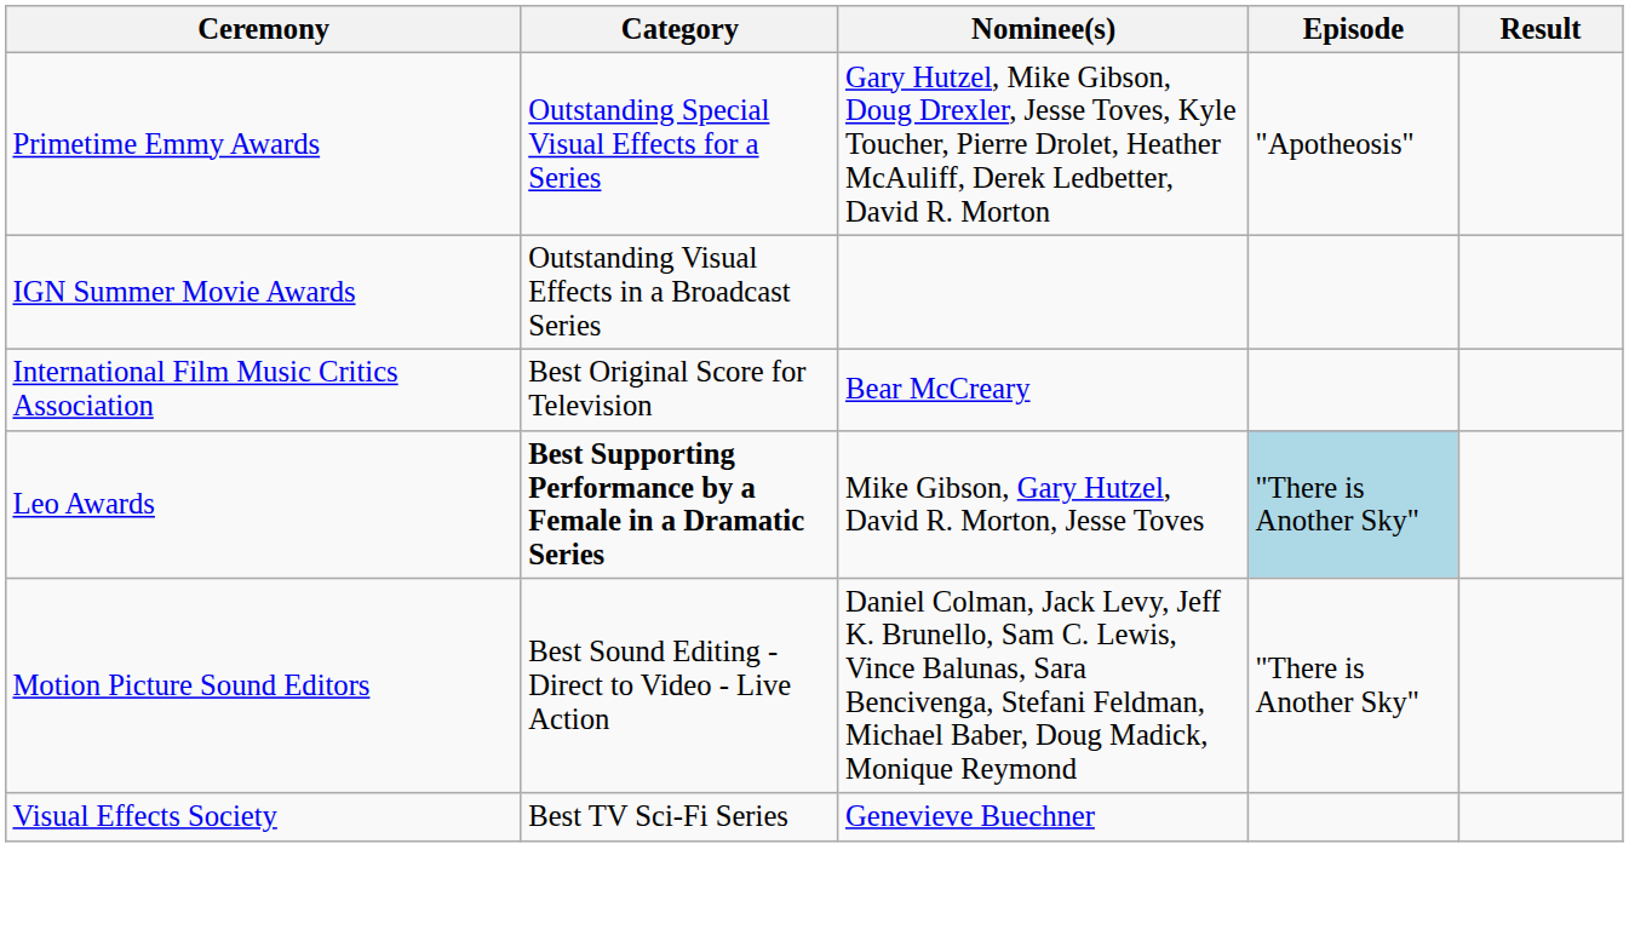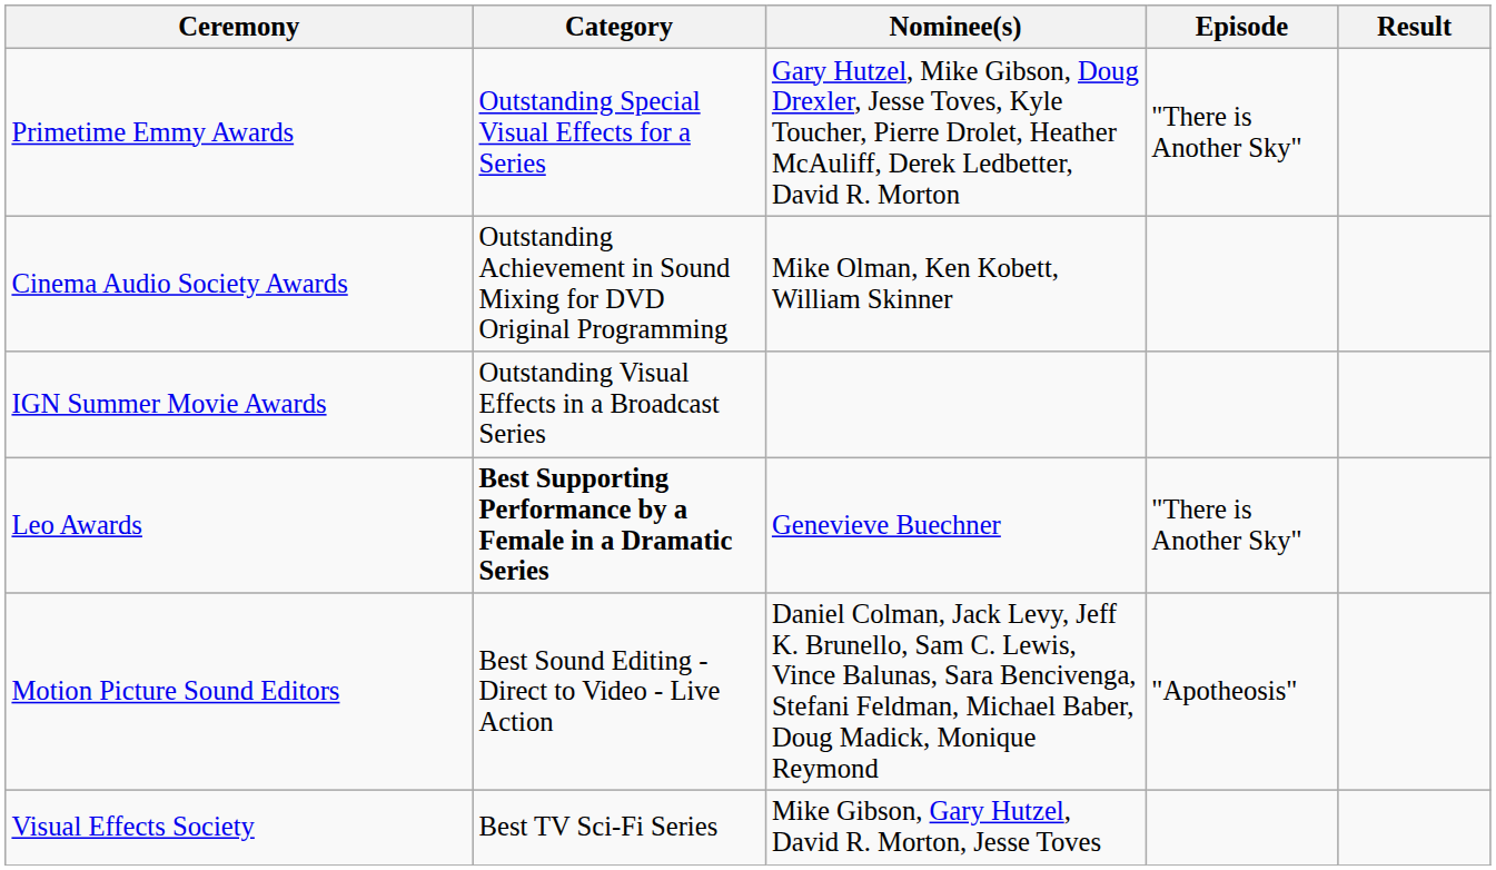Primetime Emmy Awards | Episode: "Apotheosis" -> "There is Another Sky"
+ row: Cinema Audio Society Awards | Outstanding Achievement in Sound Mixing for DVD Original Programming | Mike Olman, Ken Kobett, William Skinner
- row: International Film Music Critics Association | Best Original Score for Television | Bear McCreary
Leo Awards | Nominee(s): Mike Gibson, Gary Hutzel, David R. Morton, Jesse Toves -> Genevieve Buechner
Leo Awards | Episode: lightblue background -> no background
Motion Picture Sound Editors | Episode: "There is Another Sky" -> "Apotheosis"
Visual Effects Society | Nominee(s): Genevieve Buechner -> Mike Gibson, Gary Hutzel, David R. Morton, Jesse Toves
